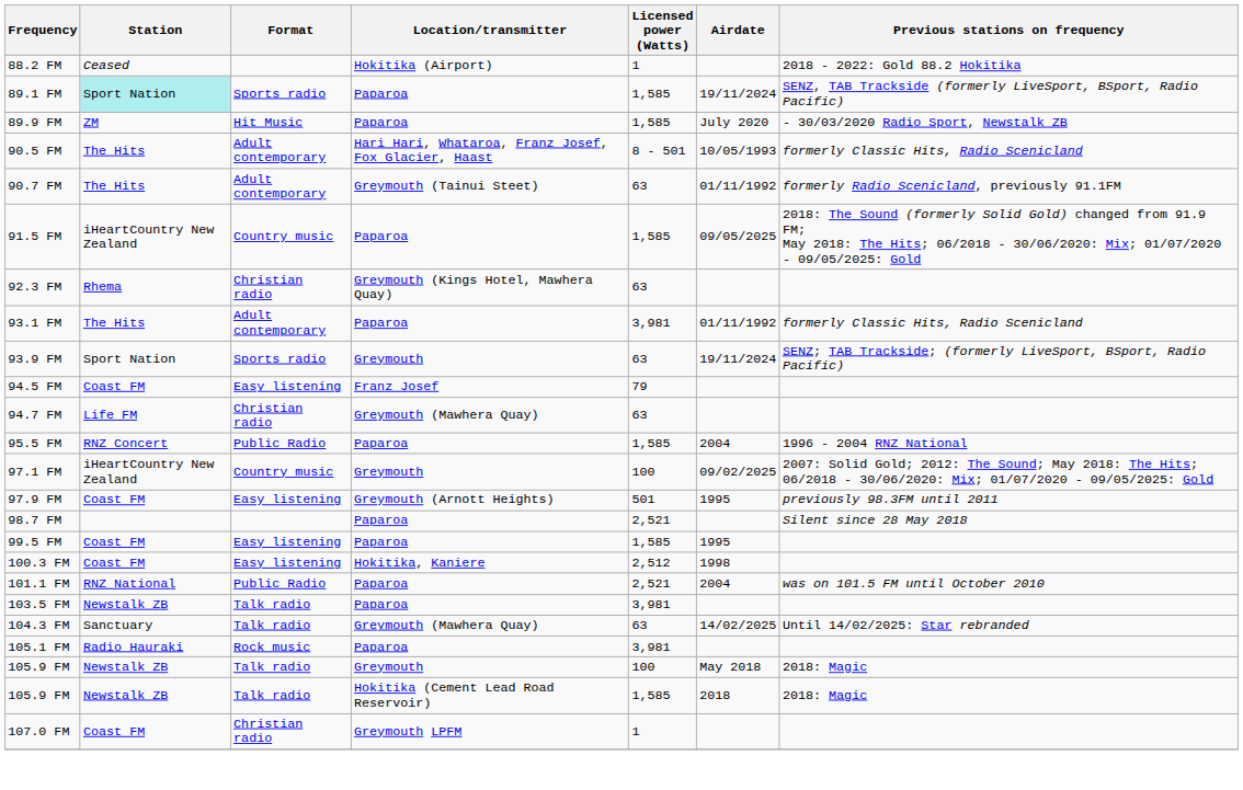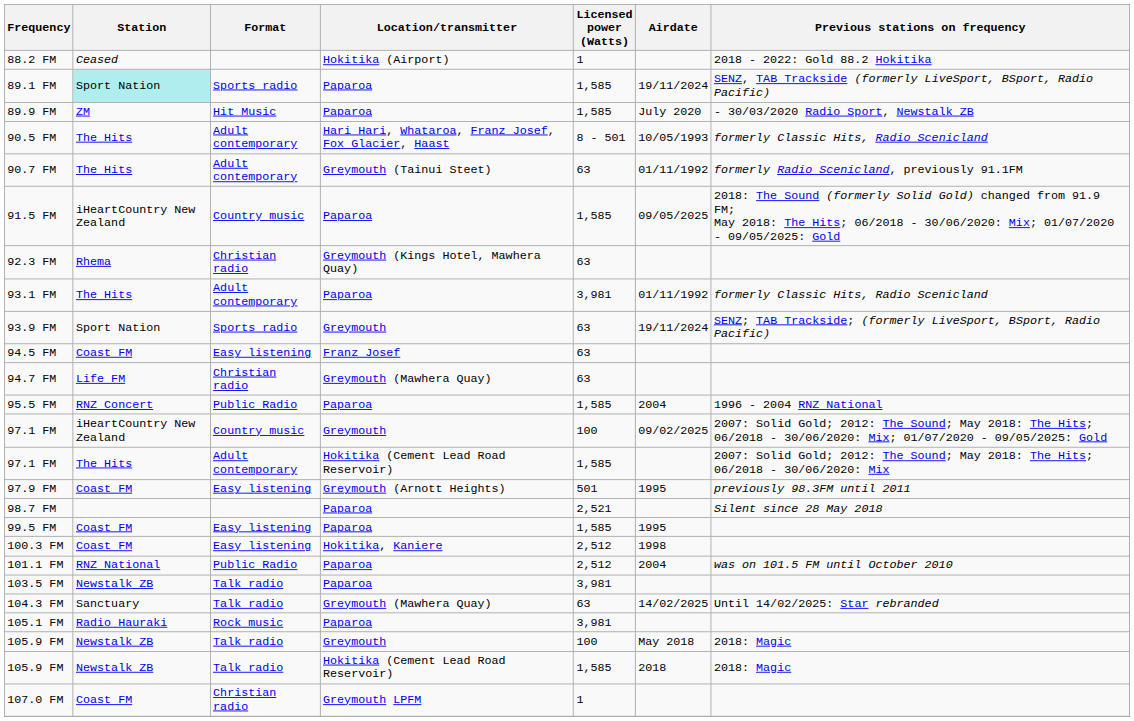94.5 FM | Licensed power (Watts): 79 -> 63
+ row: 97.1 FM | The Hits | Adult contemporary | Hokitika (Cement Lead Road Reservoir) | 1,585 | 2007: Solid Gold; 2012: The Sound; May 2018: The Hits; 06/2018 - 30/06/2020: Mix
101.1 FM | Licensed power (Watts): 2,521 -> 2,512
